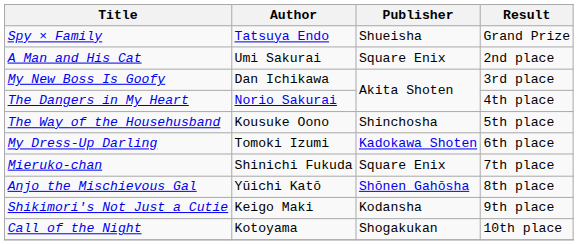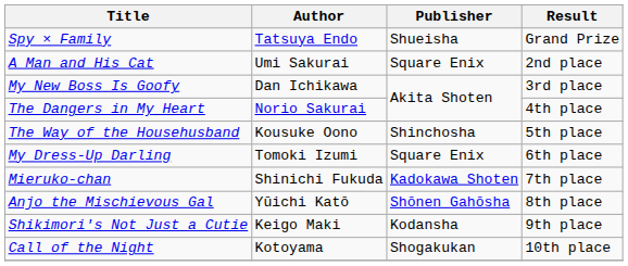My Dress-Up Darling | Publisher: Kadokawa Shoten -> Square Enix
Mieruko-chan | Publisher: Square Enix -> Kadokawa Shoten
